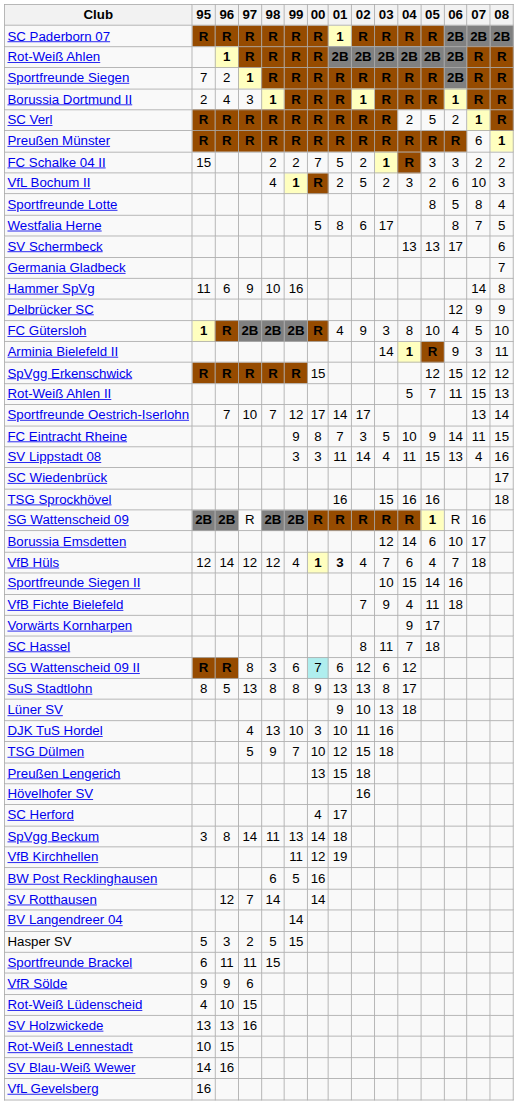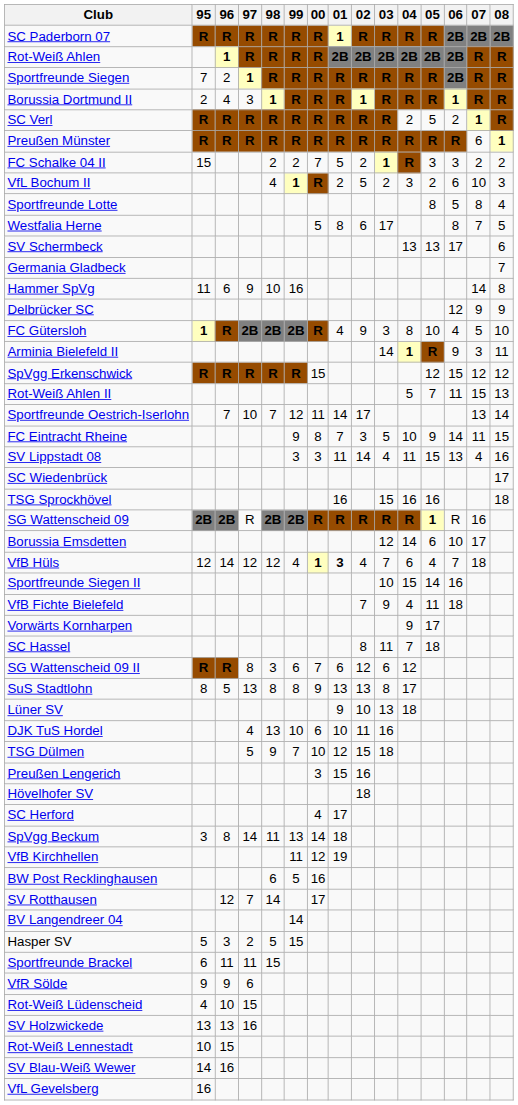Sportfreunde Oestrich-Iserlohn | 00: 17 -> 11
SG Wattenscheid 09 II | 00: paleturquoise background -> no background
DJK TuS Hordel | 00: 3 -> 6
Preußen Lengerich | 00: 13 -> 3
Preußen Lengerich | 02: 18 -> 16
Hövelhofer SV | 02: 16 -> 18
SV Rotthausen | 00: 14 -> 17
